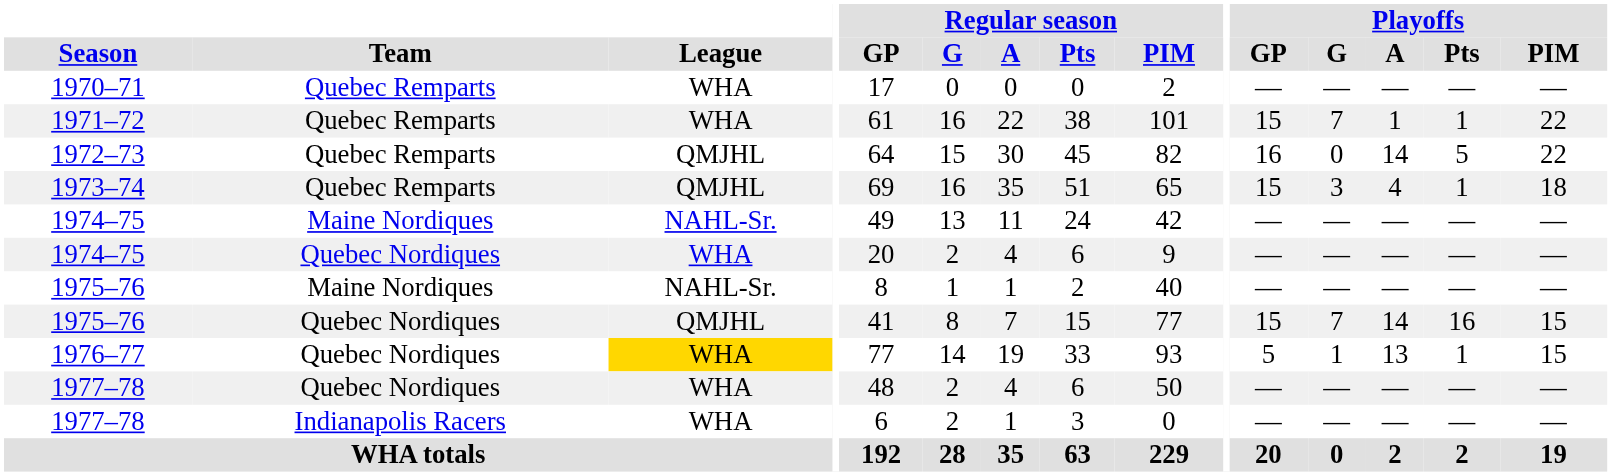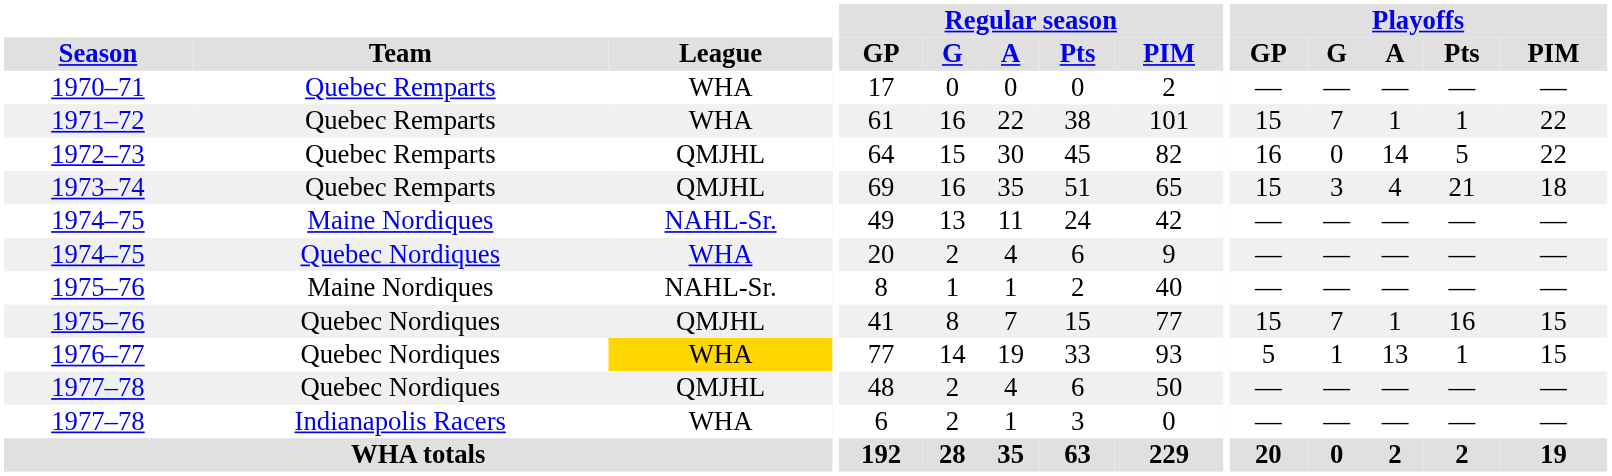1973–74 | Playoffs / Pts: 1 -> 21
1975–76 / Quebec Nordiques | Playoffs / A: 14 -> 1
1977–78 / Quebec Nordiques | League: WHA -> QMJHL
